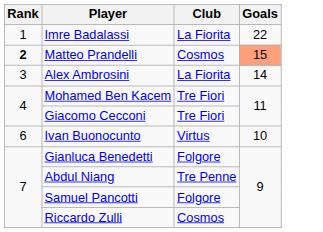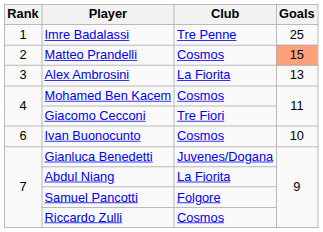Imre Badalassi | Club: La Fiorita -> Tre Penne
Imre Badalassi | Goals: 22 -> 25
Matteo Prandelli | Rank: bold -> normal
Alex Ambrosini | Goals: 14 -> 13
Mohamed Ben Kacem | Club: Tre Fiori -> Cosmos
Ivan Buonocunto | Club: Virtus -> Cosmos
Gianluca Benedetti | Club: Folgore -> Juvenes/Dogana
Abdul Niang | Club: Tre Penne -> La Fiorita
